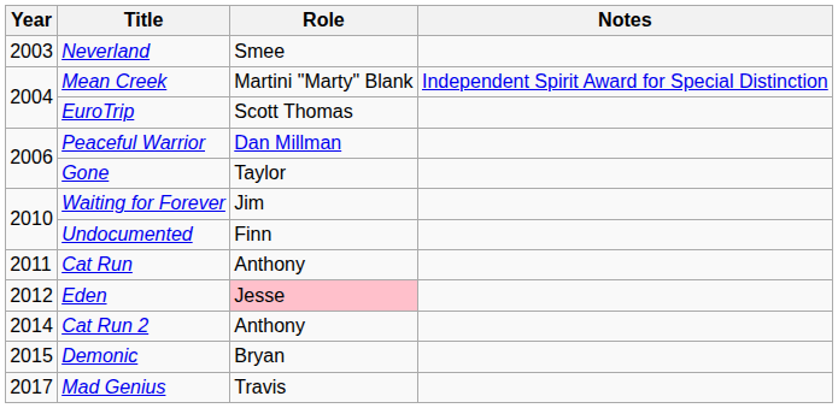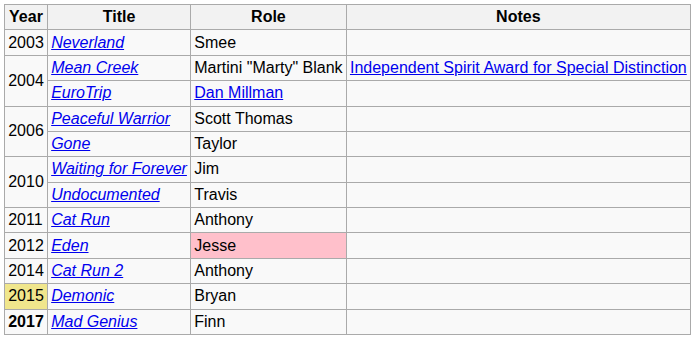EuroTrip | Role: Scott Thomas -> Dan Millman
Peaceful Warrior | Role: Dan Millman -> Scott Thomas
Undocumented | Role: Finn -> Travis
Demonic | Year: no background -> khaki background
Mad Genius | Year: normal -> bold
Mad Genius | Role: Travis -> Finn
